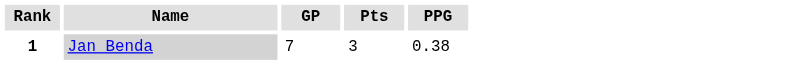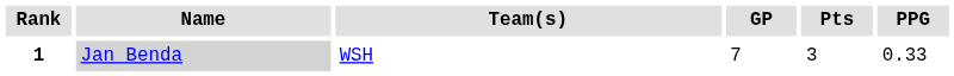+ column: Team(s) | WSH
1 | PPG: 0.38 -> 0.33
